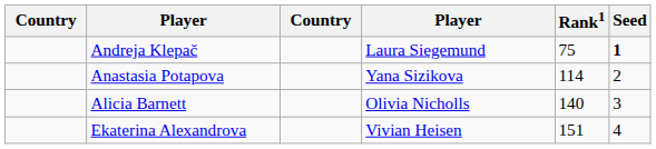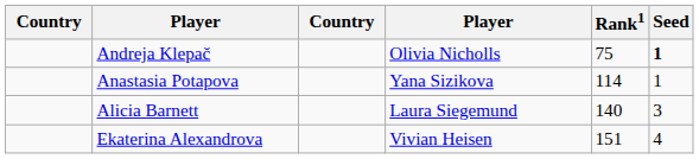Andreja Klepač | column 4: Laura Siegemund -> Olivia Nicholls
Anastasia Potapova | Seed: 2 -> 1
Alicia Barnett | column 4: Olivia Nicholls -> Laura Siegemund
